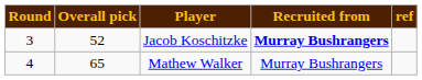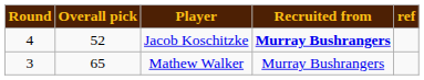Jacob Koschitzke | Round: 3 -> 4
Mathew Walker | Round: 4 -> 3
